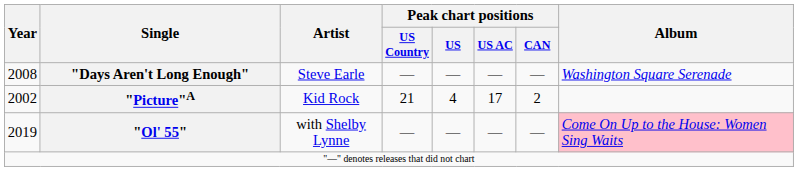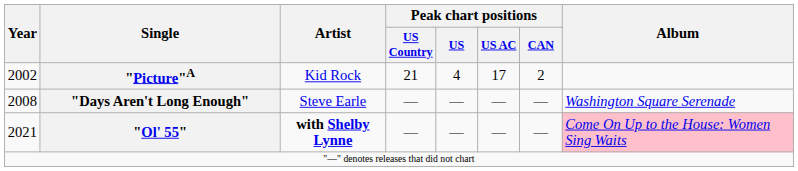rows swapped: "Picture"A <-> "Days Aren't Long Enough"
"Ol' 55" | Year: 2019 -> 2021
"Ol' 55" | Artist: normal -> bold
